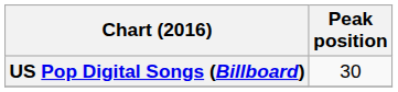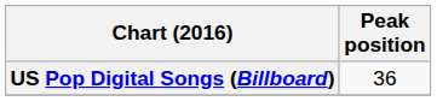US Pop Digital Songs (Billboard) | Peak position: 30 -> 36
